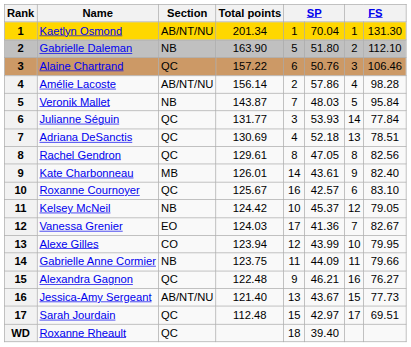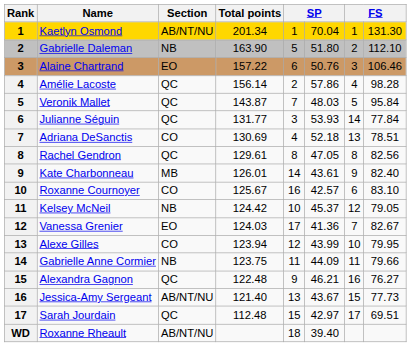Alaine Chartrand | Section: QC -> EO
Amélie Lacoste | Section: AB/NT/NU -> QC
Veronik Mallet | Section: NB -> QC
Adriana DeSanctis | Section: QC -> CO
Roxanne Cournoyer | Section: QC -> CO
Roxanne Rheault | Section: QC -> AB/NT/NU
